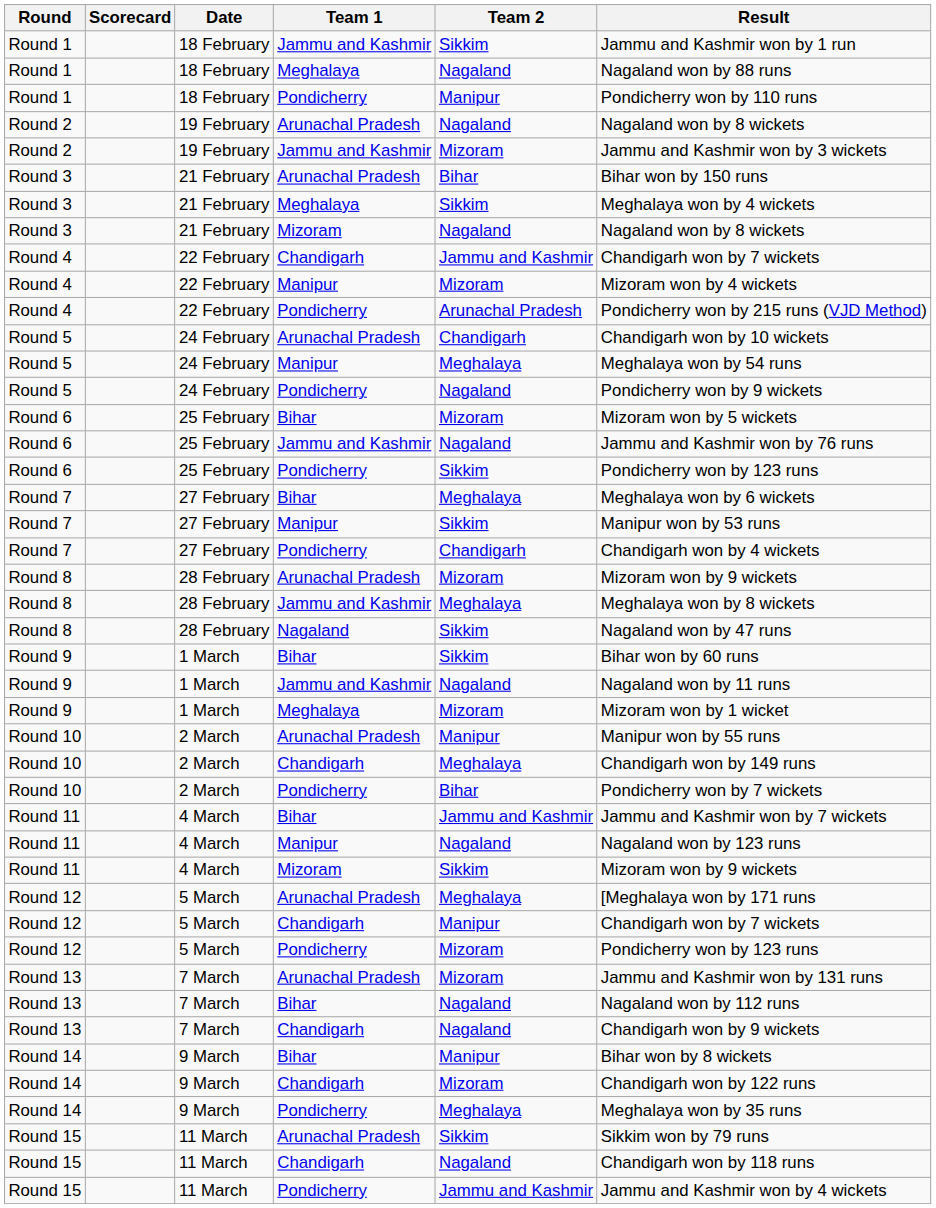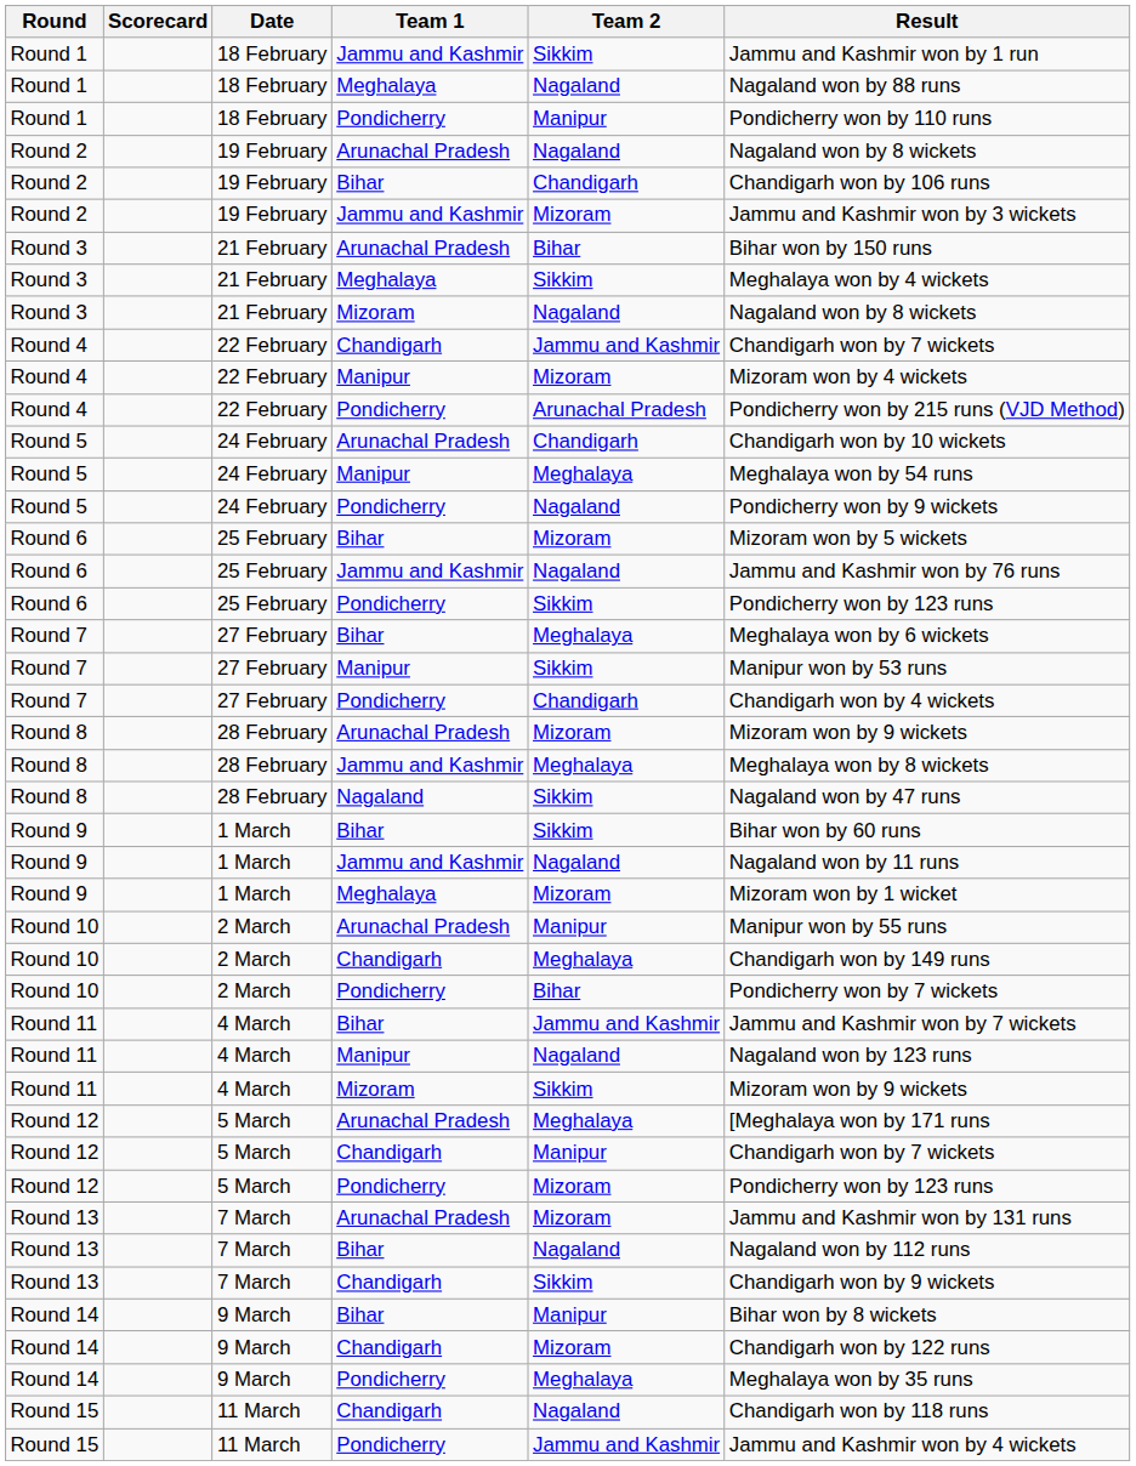+ row: Round 2 | 19 February | Bihar | Chandigarh | Chandigarh won by 106 runs
Round 13 / Chandigarh | Team 2: Nagaland -> Sikkim
- row: Round 15 | 11 March | Arunachal Pradesh | Sikkim | Sikkim won by 79 runs
